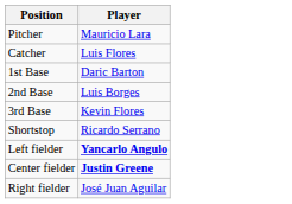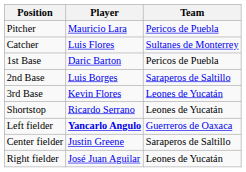+ column: Team | Pericos de Puebla | Sultanes de Monterrey | Pericos de Puebla | Saraperos de Saltillo | Leones de Yucatán | Leones de Yucatán | Guerreros de Oaxaca | Saraperos de Saltillo | Leones de Yucatán
Center fielder | Player: bold -> normal
